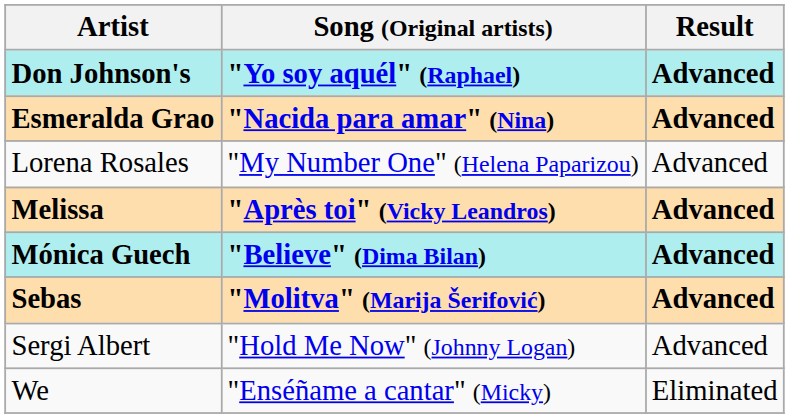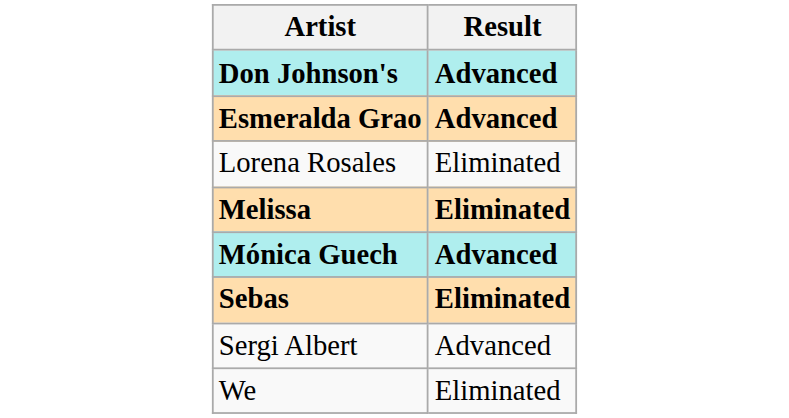- column: Song (Original artists) | "Yo soy aquél" (Raphael) | "Nacida para amar" (Nina) | "My Number One" (Helena Paparizou) | "Après toi" (Vicky Leandros) | "Believe" (Dima Bilan) | "Molitva" (Marija Šerifović) | "Hold Me Now" (Johnny Logan) | "Enséñame a cantar" (Micky)
Lorena Rosales | Result: Advanced -> Eliminated
Melissa | Result: Advanced -> Eliminated
Sebas | Result: Advanced -> Eliminated
